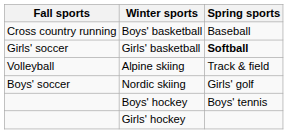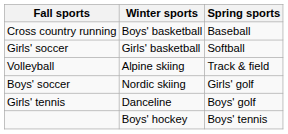Girls' basketball | Spring sports: bold -> normal
+ row: Girls' tennis | Danceline | Boys' golf
- row: Girls' hockey
